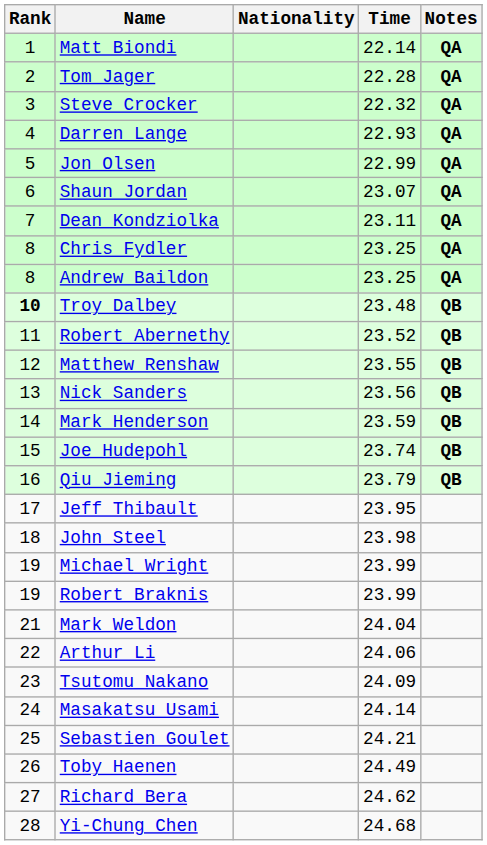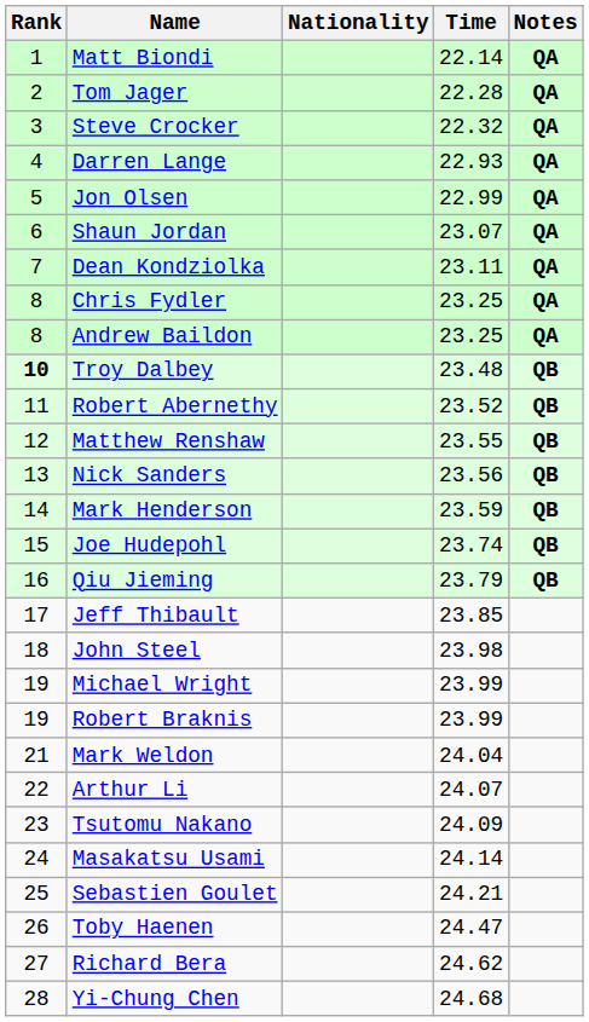Jeff Thibault | Time: 23.95 -> 23.85
Arthur Li | Time: 24.06 -> 24.07
Toby Haenen | Time: 24.49 -> 24.47
